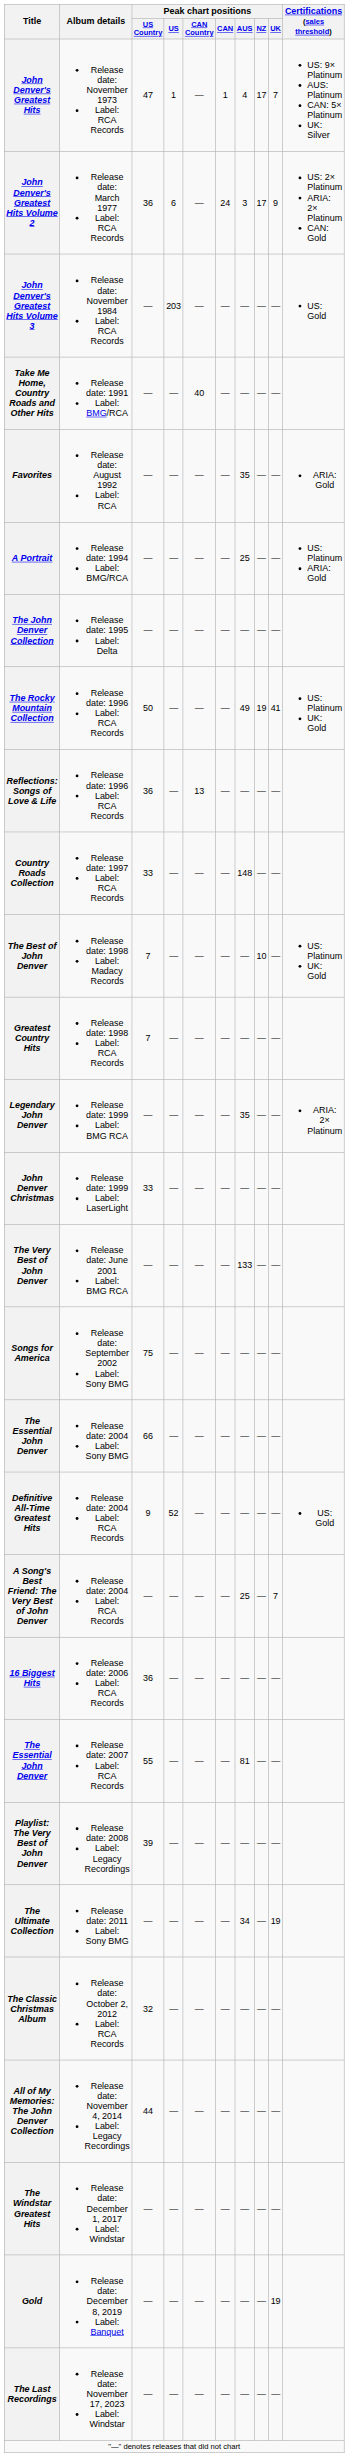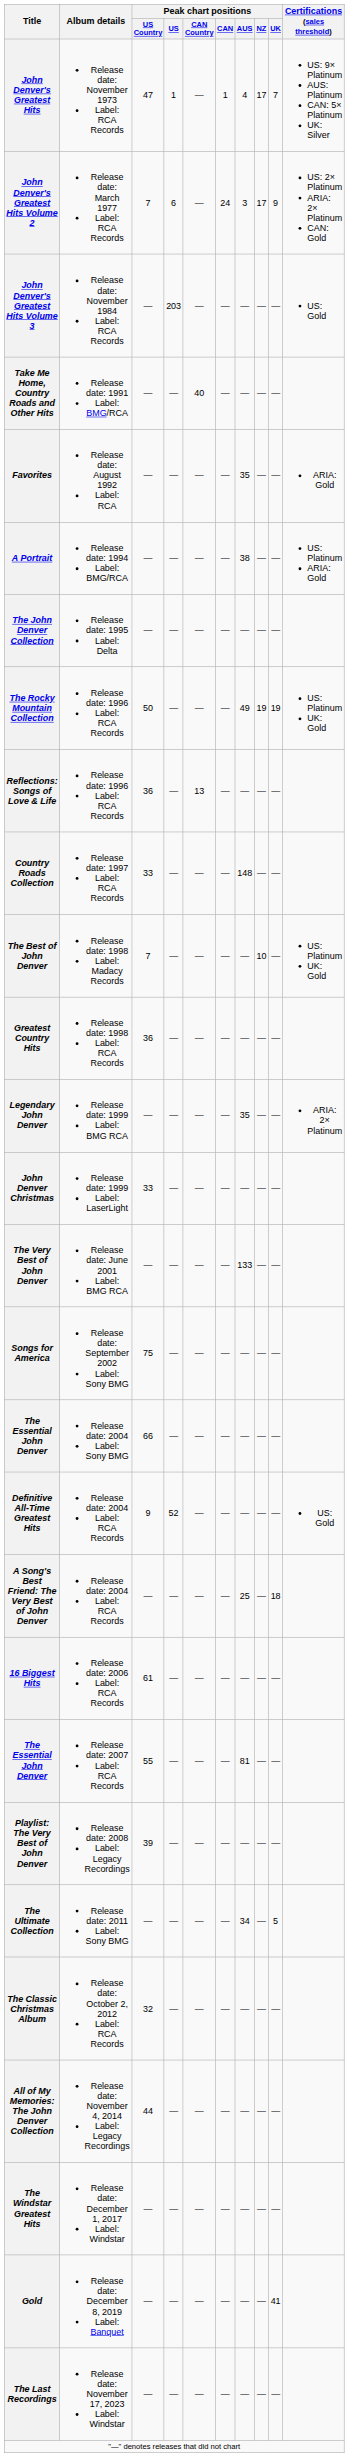John Denver's Greatest Hits Volume 2 | Peak chart positions / US Country: 36 -> 7
A Portrait | Peak chart positions / AUS: 25 -> 38
The Rocky Mountain Collection | Peak chart positions / UK: 41 -> 19
Greatest Country Hits | Peak chart positions / US Country: 7 -> 36
A Song's Best Friend: The Very Best of John Denver | Peak chart positions / UK: 7 -> 18
16 Biggest Hits | Peak chart positions / US Country: 36 -> 61
The Ultimate Collection | Peak chart positions / UK: 19 -> 5
Gold | Peak chart positions / UK: 19 -> 41
